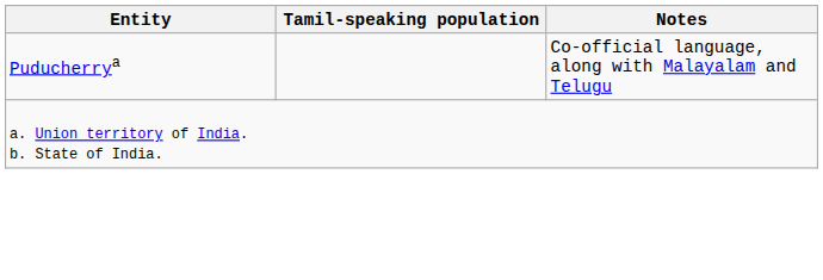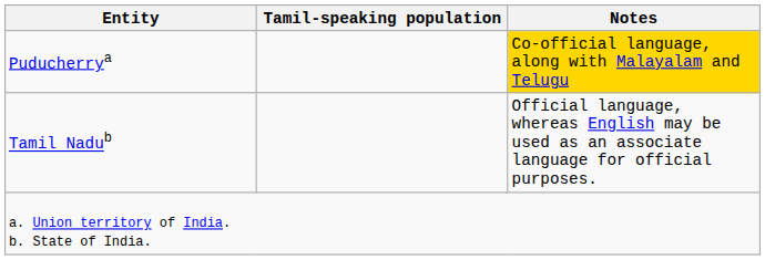Puducherrya | Notes: no background -> gold background
+ row: Tamil Nadub | Official language, whereas English may be used as an associate language for official purposes.
